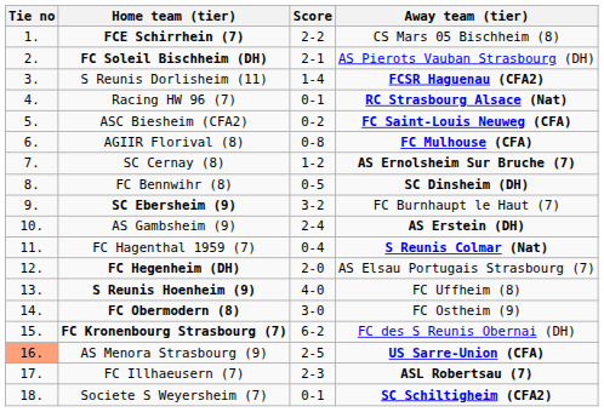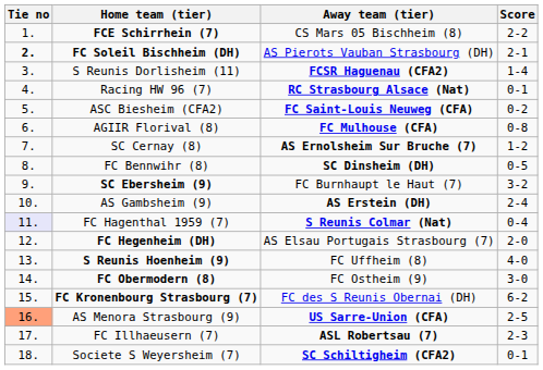columns swapped: Score <-> Away team (tier)
FC Soleil Bischheim (DH) | Tie no: normal -> bold
FC Hagenthal 1959 (7) | Tie no: no background -> lavender background
